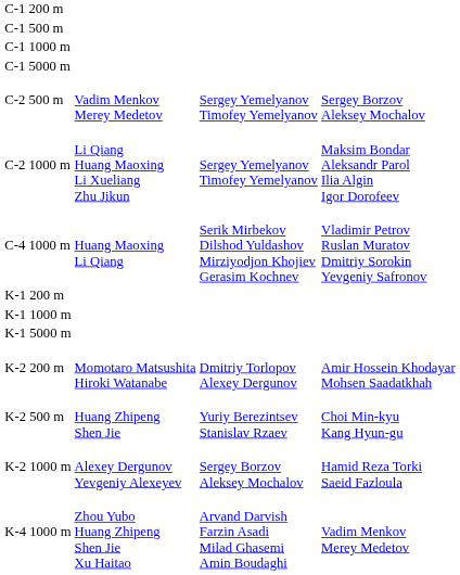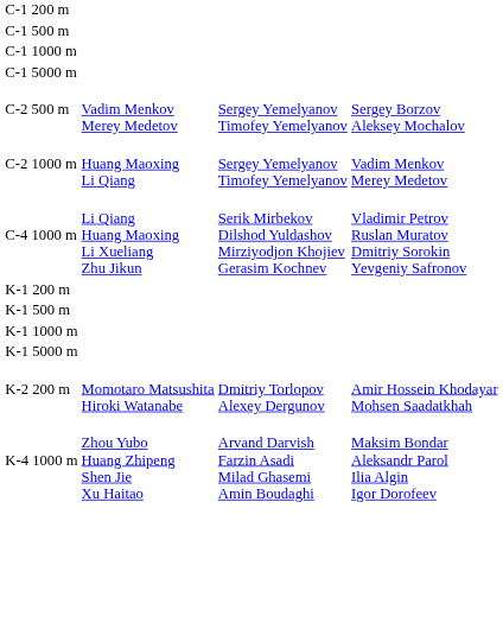C-2 1000 m | column 2: Li Qiang Huang Maoxing Li Xueliang Zhu Jikun -> Huang Maoxing Li Qiang
C-2 1000 m | column 4: Maksim Bondar Aleksandr Parol Ilia Algin Igor Dorofeev -> Vadim Menkov Merey Medetov
C-4 1000 m | column 2: Huang Maoxing Li Qiang -> Li Qiang Huang Maoxing Li Xueliang Zhu Jikun
+ row: K-1 500 m
- row: K-2 500 m | Huang Zhipeng Shen Jie | Yuriy Berezintsev Stanislav Rzaev | Choi Min-kyu Kang Hyun-gu
- row: K-2 1000 m | Alexey Dergunov Yevgeniy Alexeyev | Sergey Borzov Aleksey Mochalov | Hamid Reza Torki Saeid Fazloula
K-4 1000 m | column 4: Vadim Menkov Merey Medetov -> Maksim Bondar Aleksandr Parol Ilia Algin Igor Dorofeev
